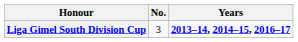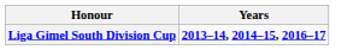- column: No. | 3
